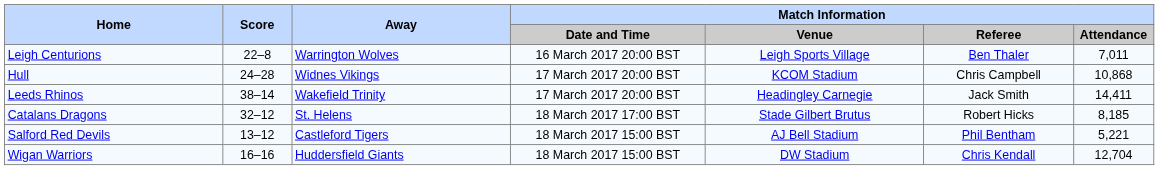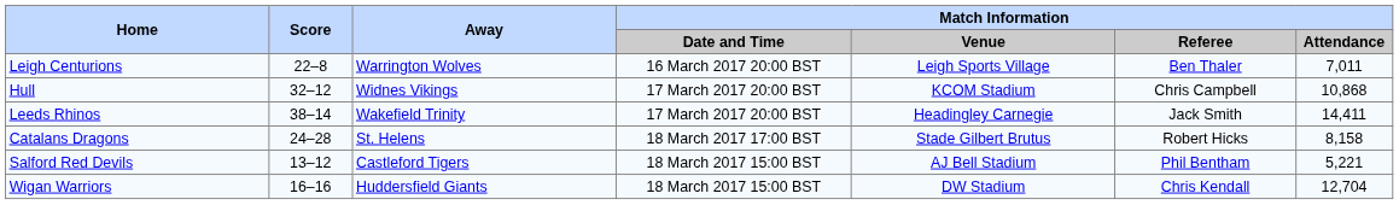Hull | Score: 24–28 -> 32–12
Catalans Dragons | Score: 32–12 -> 24–28
Catalans Dragons | Match Information / Attendance: 8,185 -> 8,158
